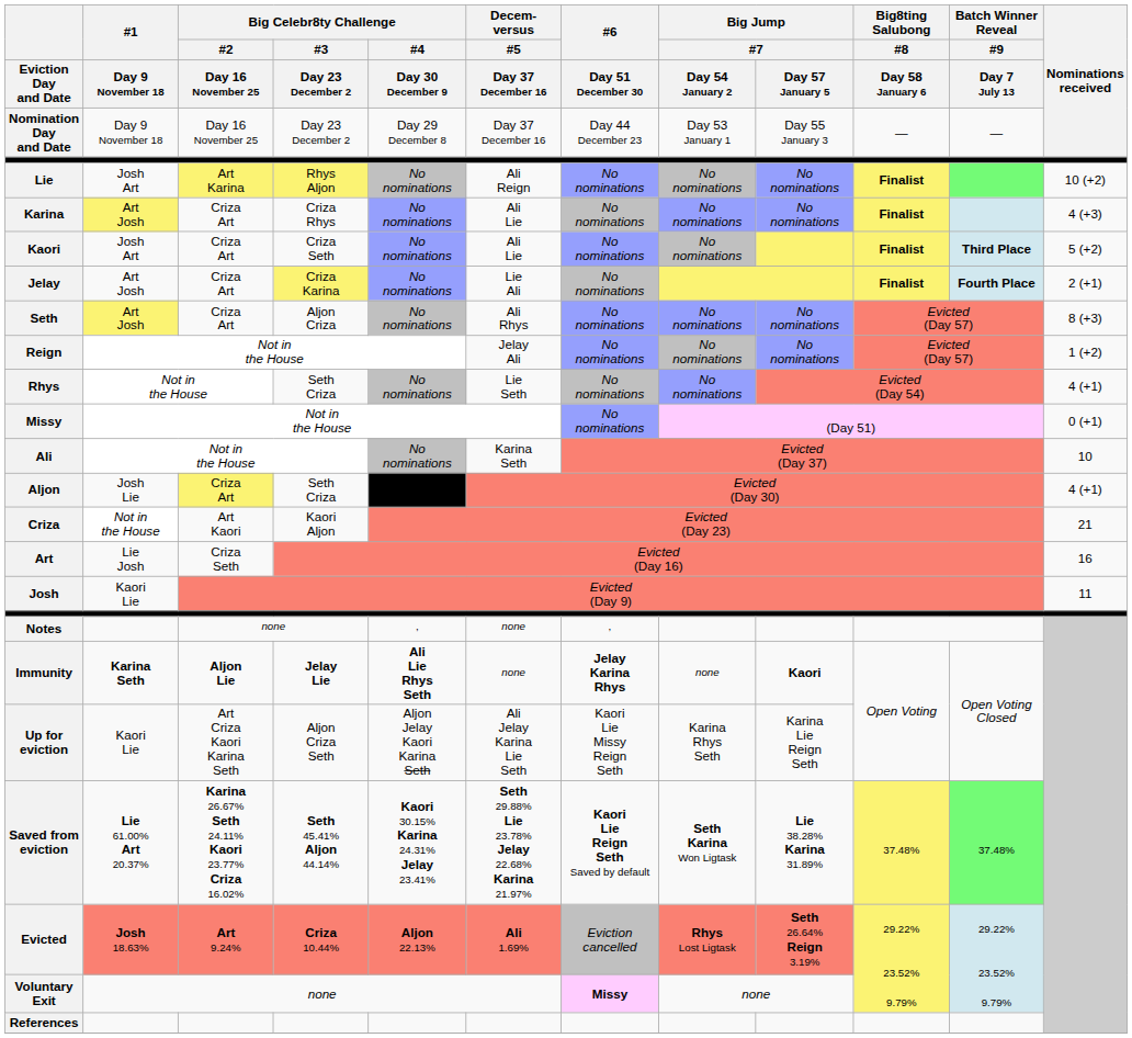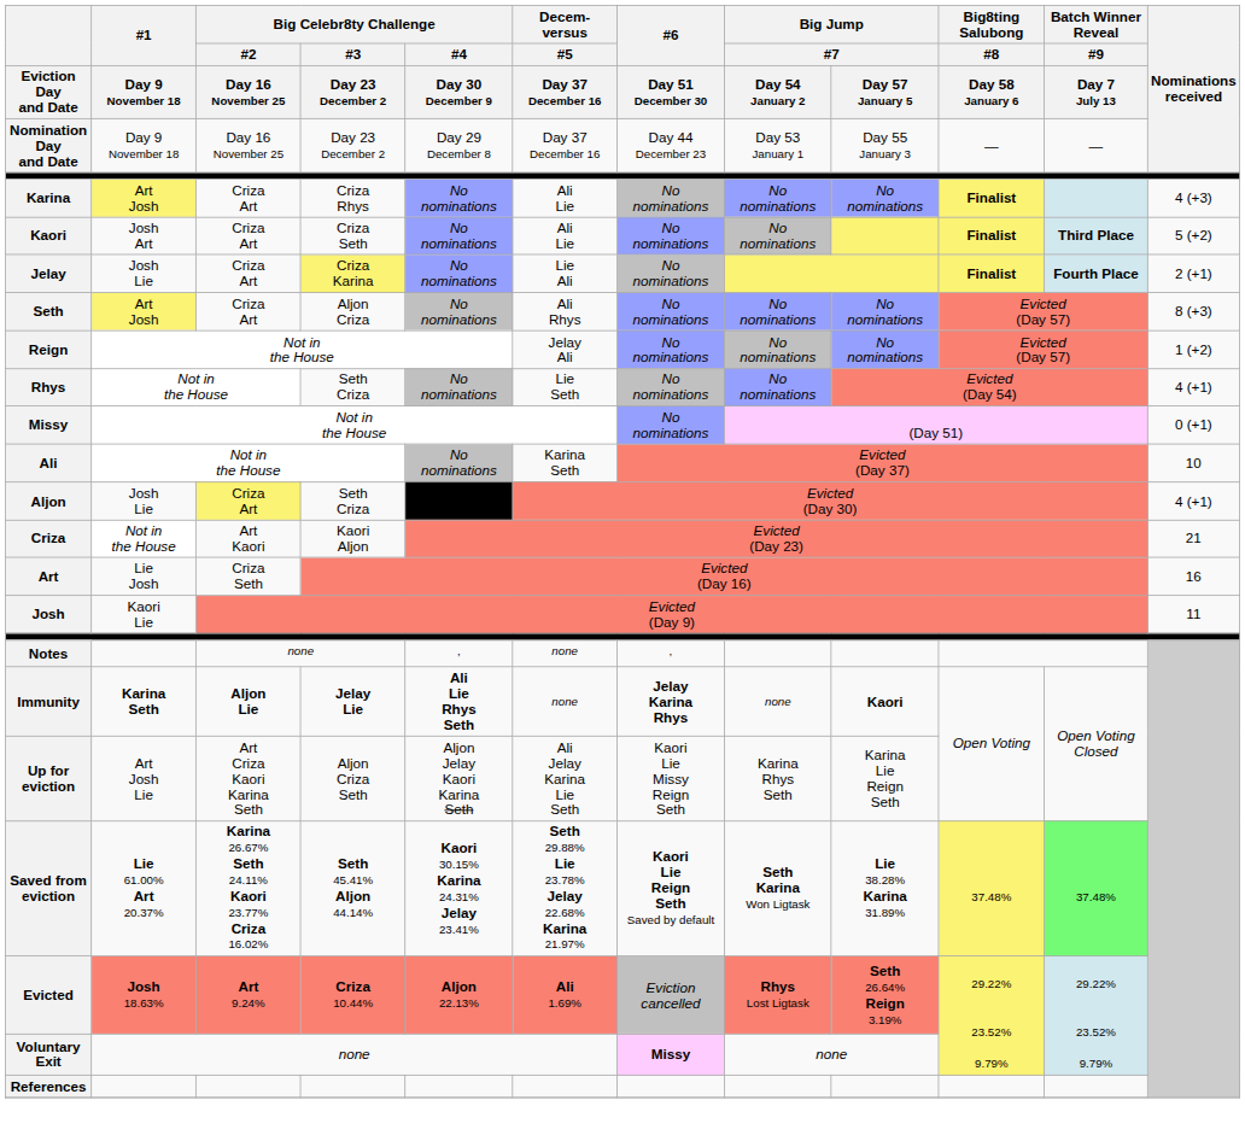- row: Lie | Josh Art | Art Karina | Rhys Aljon | No nominations | Ali Reign | No nominations | No nominations | No nominations | Finalist | 10 (+2)
Jelay | #1 / Day 9 November 18: Art Josh -> Josh Lie
Up for eviction | #1 / Day 9 November 18: Kaori Lie -> Art Josh Lie
